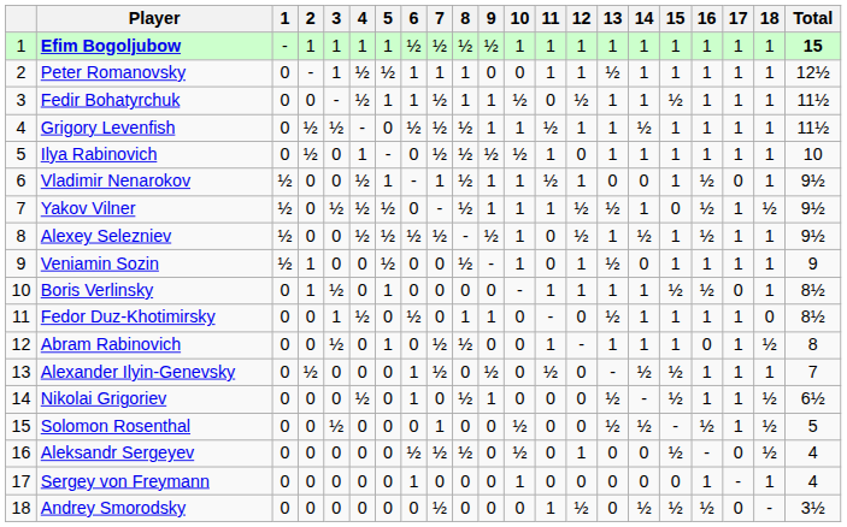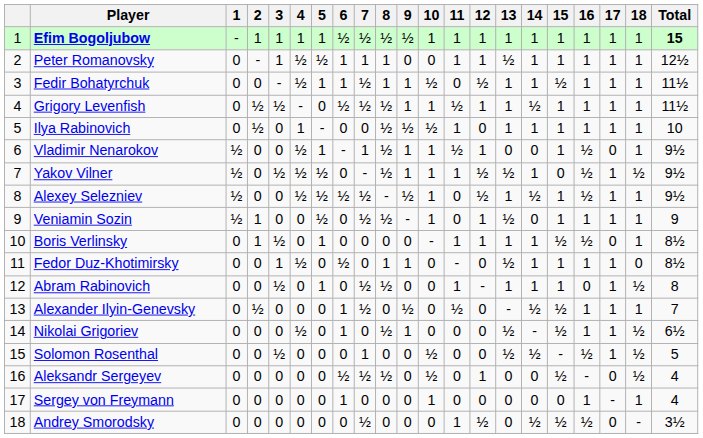Ilya Rabinovich | 7: ½ -> 0
Veniamin Sozin | 7: 0 -> ½
